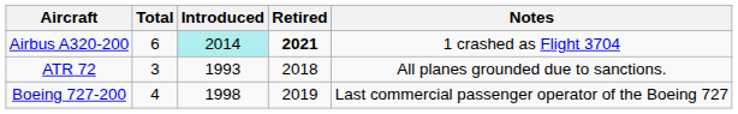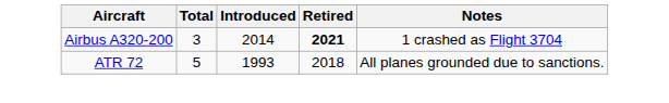Airbus A320-200 | Total: 6 -> 3
Airbus A320-200 | Introduced: paleturquoise background -> no background
ATR 72 | Total: 3 -> 5
- row: Boeing 727-200 | 4 | 1998 | 2019 | Last commercial passenger operator of the Boeing 727
